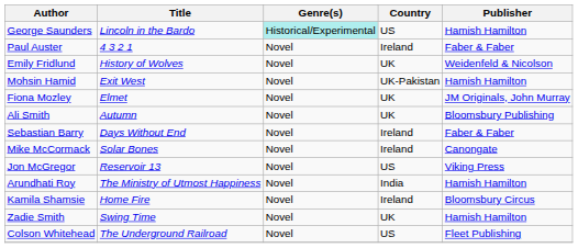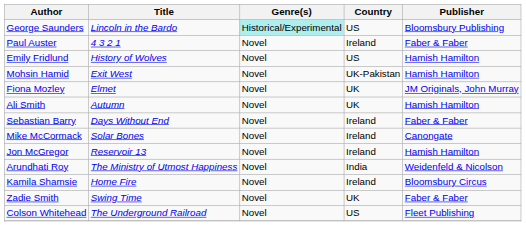George Saunders | Publisher: Hamish Hamilton -> Bloomsbury Publishing
Emily Fridlund | Country: UK -> US
Emily Fridlund | Publisher: Weidenfeld & Nicolson -> Hamish Hamilton
Ali Smith | Publisher: Bloomsbury Publishing -> Hamish Hamilton
Jon McGregor | Country: US -> Ireland
Jon McGregor | Publisher: Viking Press -> Hamish Hamilton
Arundhati Roy | Publisher: Hamish Hamilton -> Weidenfeld & Nicolson
Zadie Smith | Publisher: Hamish Hamilton -> Faber & Faber
